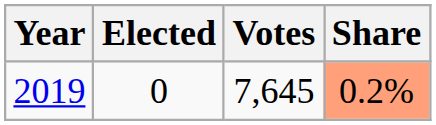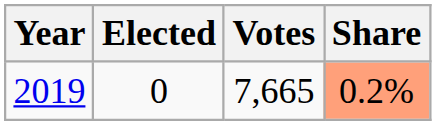2019 | Votes: 7,645 -> 7,665
